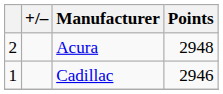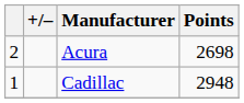Acura | Points: 2948 -> 2698
Cadillac | Points: 2946 -> 2948
